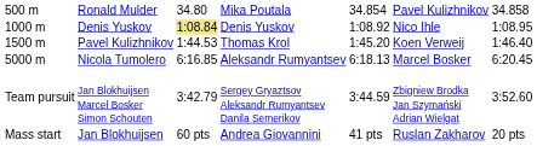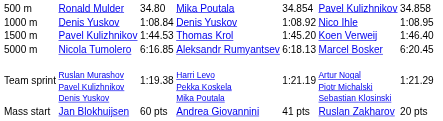1000 m | column 3: khaki background -> no background
- row: Team pursuit | Jan Blokhuijsen Marcel Bosker Simon Schouten | 3:42.79 | Sergey Gryaztsov Aleksandr Rumyantsev Danila Semerikov | 3:44.59 | Zbigniew Brodka Jan Szymański Adrian Wielgat | 3:52.60
+ row: Team sprint | Ruslan Murashov Pavel Kulizhnikov Denis Yuskov | 1:19.38 | Harri Levo Pekka Koskela Mika Poutala | 1:21.19 | Artur Nogal Piotr Michalski Sebastian Klosinski | 1:21.29
